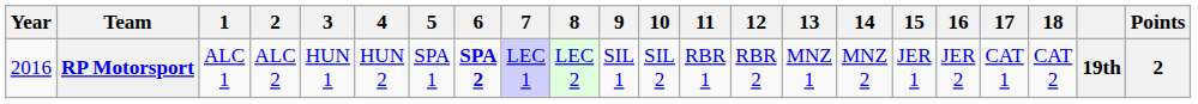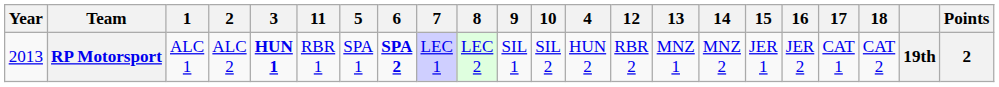columns swapped: 4 <-> 11
RP Motorsport | Year: 2016 -> 2013
RP Motorsport | 3: normal -> bold
